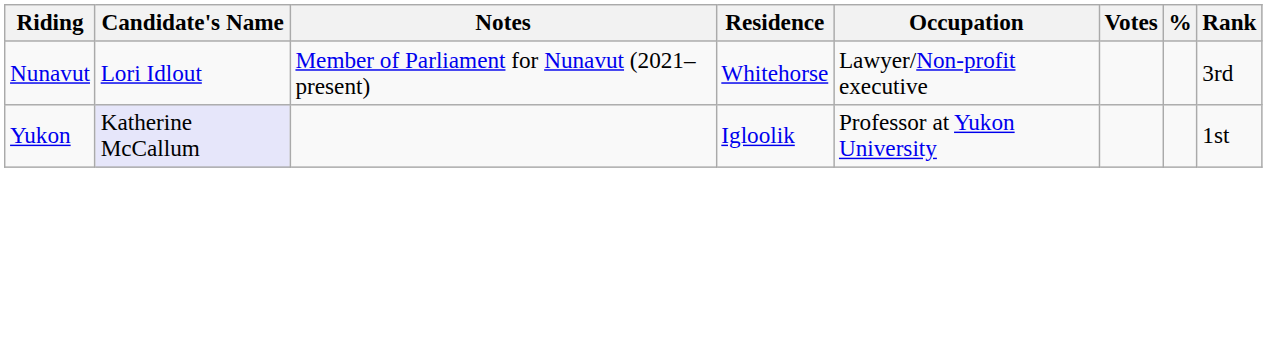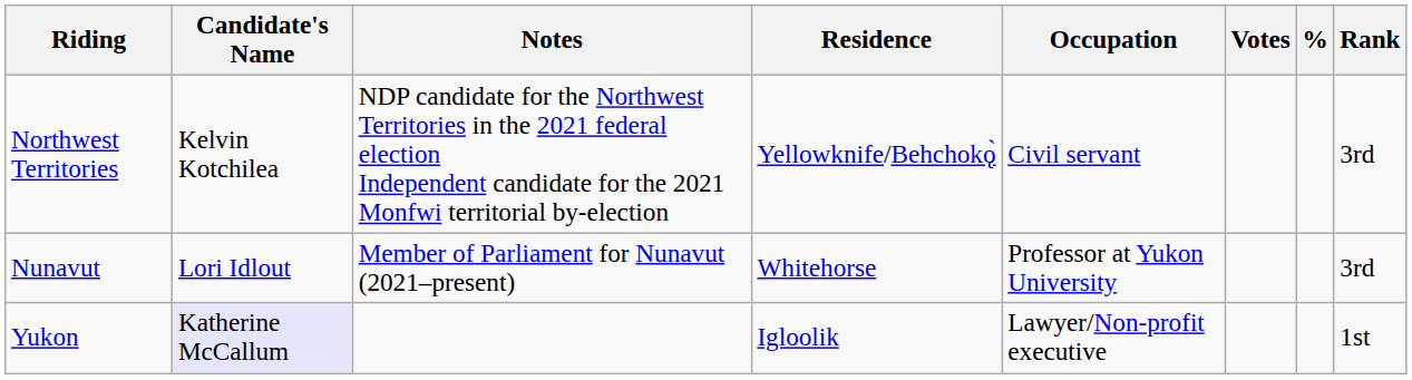+ row: Northwest Territories | Kelvin Kotchilea | NDP candidate for the Northwest Territories in the 2021 federal election Independent candidate for the 2021 Monfwi territorial by-election | Yellowknife/Behchokǫ̀ | Civil servant | 3rd
Nunavut | Occupation: Lawyer/Non-profit executive -> Professor at Yukon University
Yukon | Occupation: Professor at Yukon University -> Lawyer/Non-profit executive
